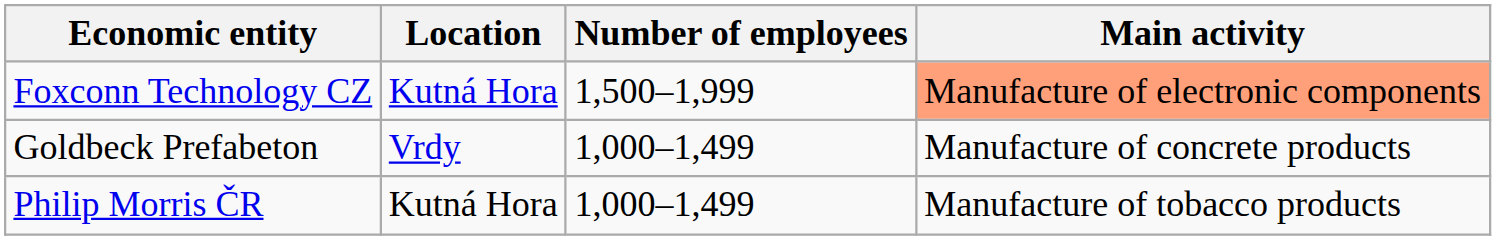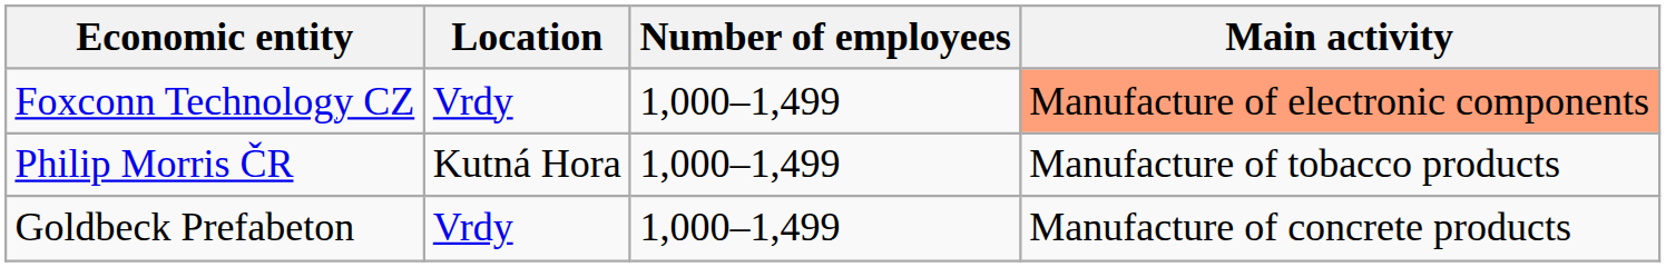Foxconn Technology CZ | Location: Kutná Hora -> Vrdy
Foxconn Technology CZ | Number of employees: 1,500–1,999 -> 1,000–1,499
rows swapped: Philip Morris ČR <-> Goldbeck Prefabeton
